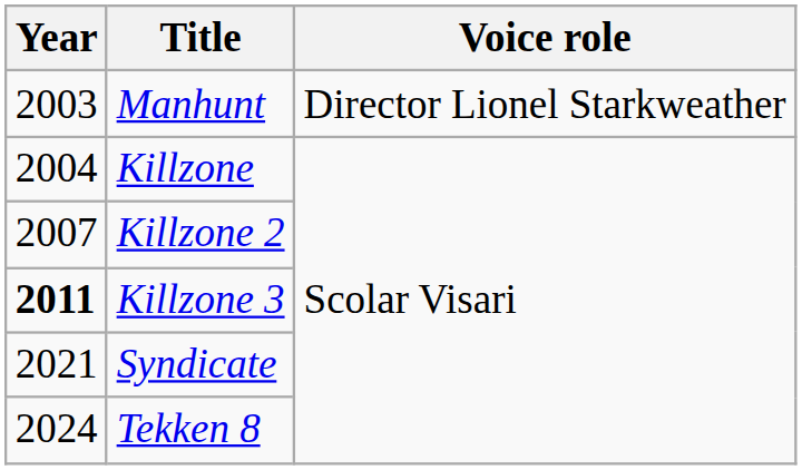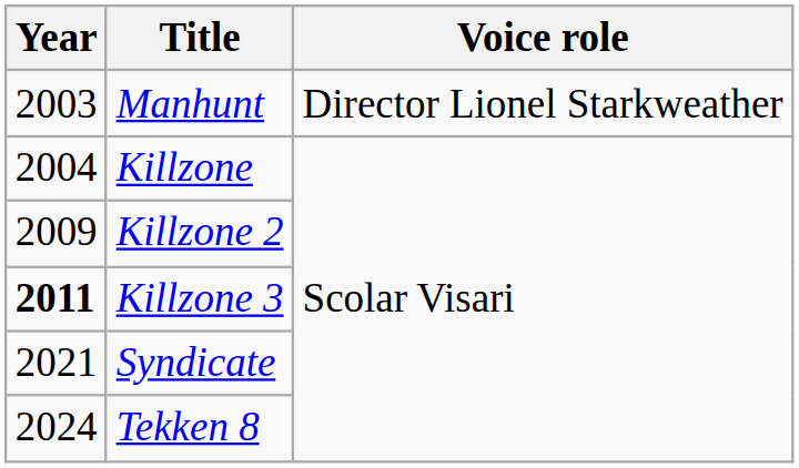Killzone 2 | Year: 2007 -> 2009
